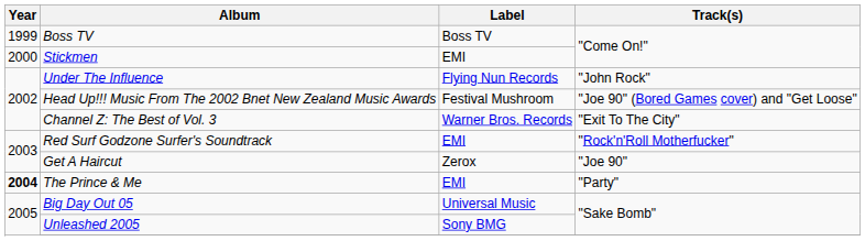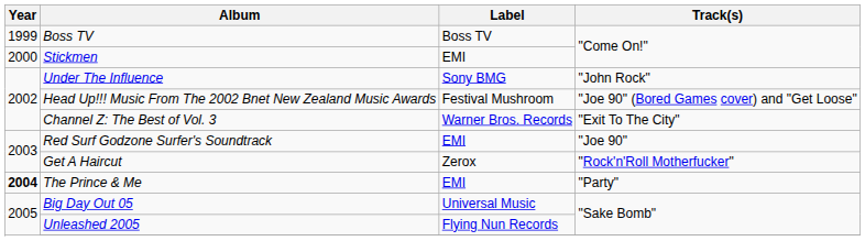Under The Influence | Label: Flying Nun Records -> Sony BMG
Red Surf Godzone Surfer's Soundtrack | Track(s): "Rock'n'Roll Motherfucker" -> "Joe 90"
Get A Haircut | Track(s): "Joe 90" -> "Rock'n'Roll Motherfucker"
Unleashed 2005 | Label: Sony BMG -> Flying Nun Records
